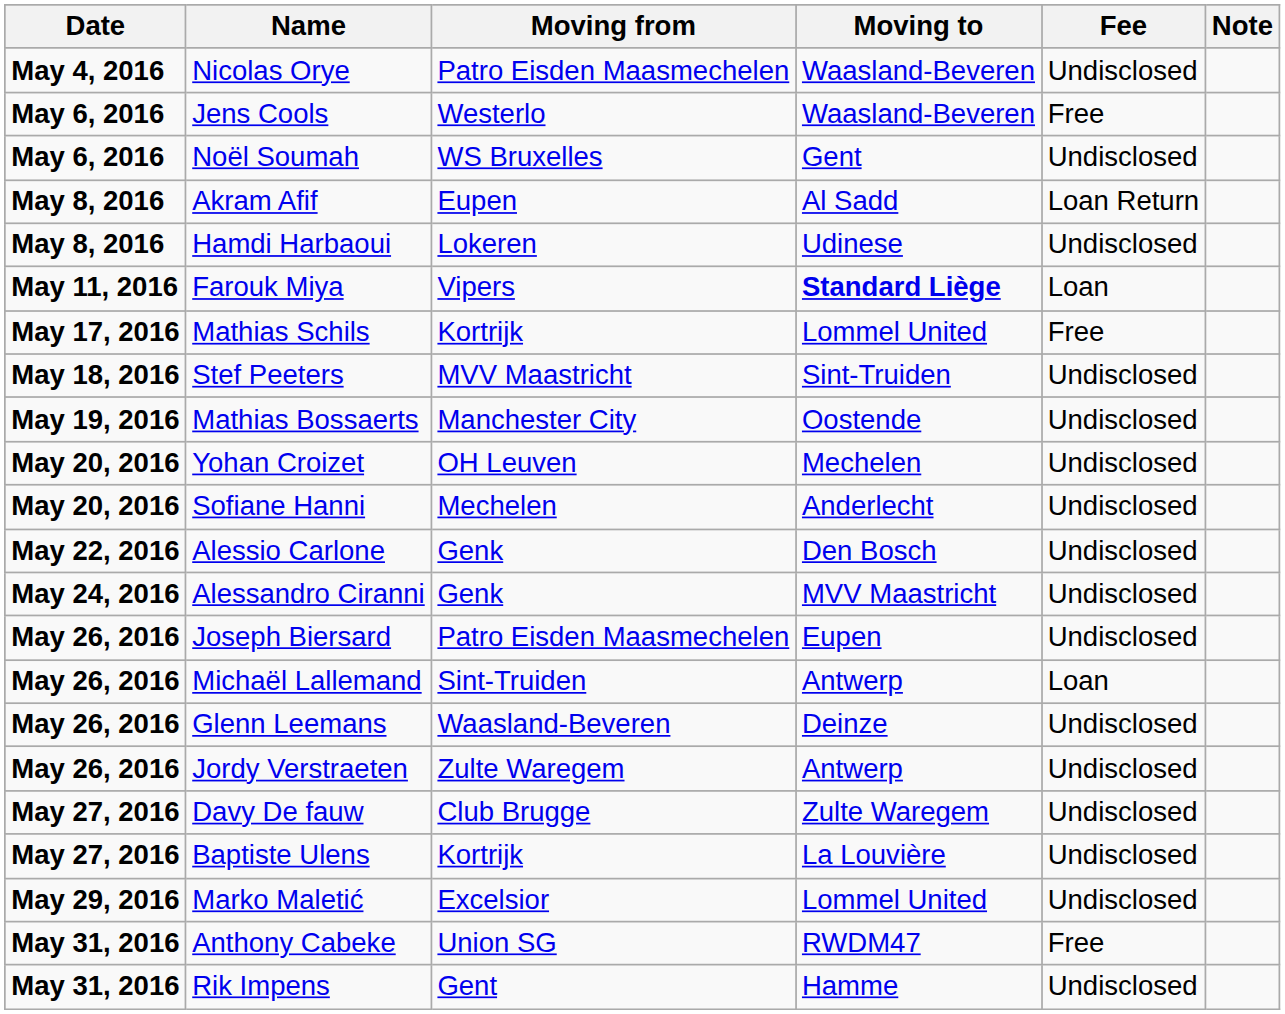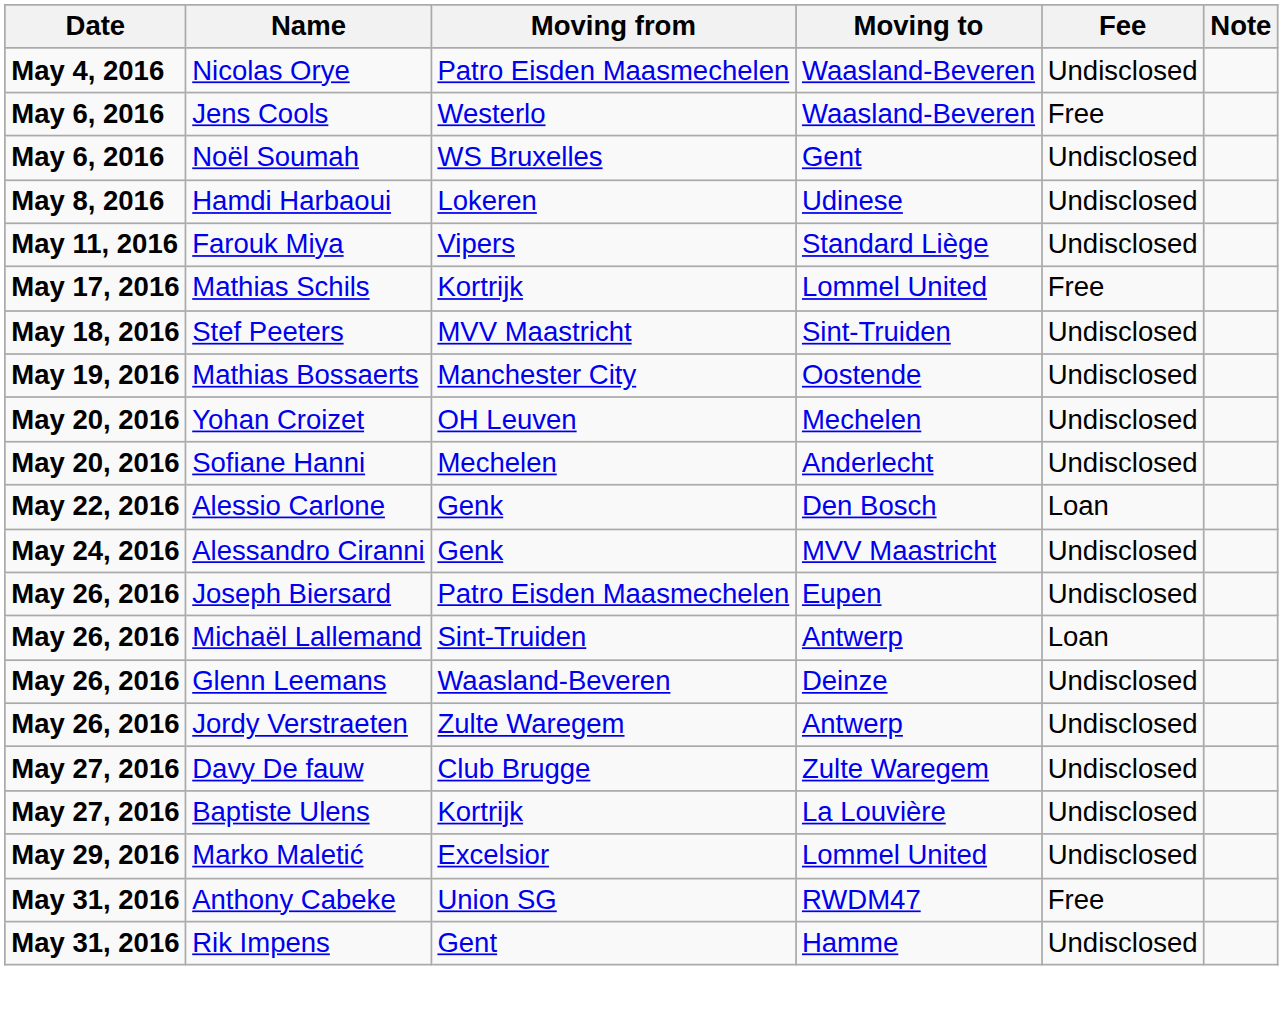- row: May 8, 2016 | Akram Afif | Eupen | Al Sadd | Loan Return
Farouk Miya | Moving to: bold -> normal
Farouk Miya | Fee: Loan -> Undisclosed
Alessio Carlone | Fee: Undisclosed -> Loan
